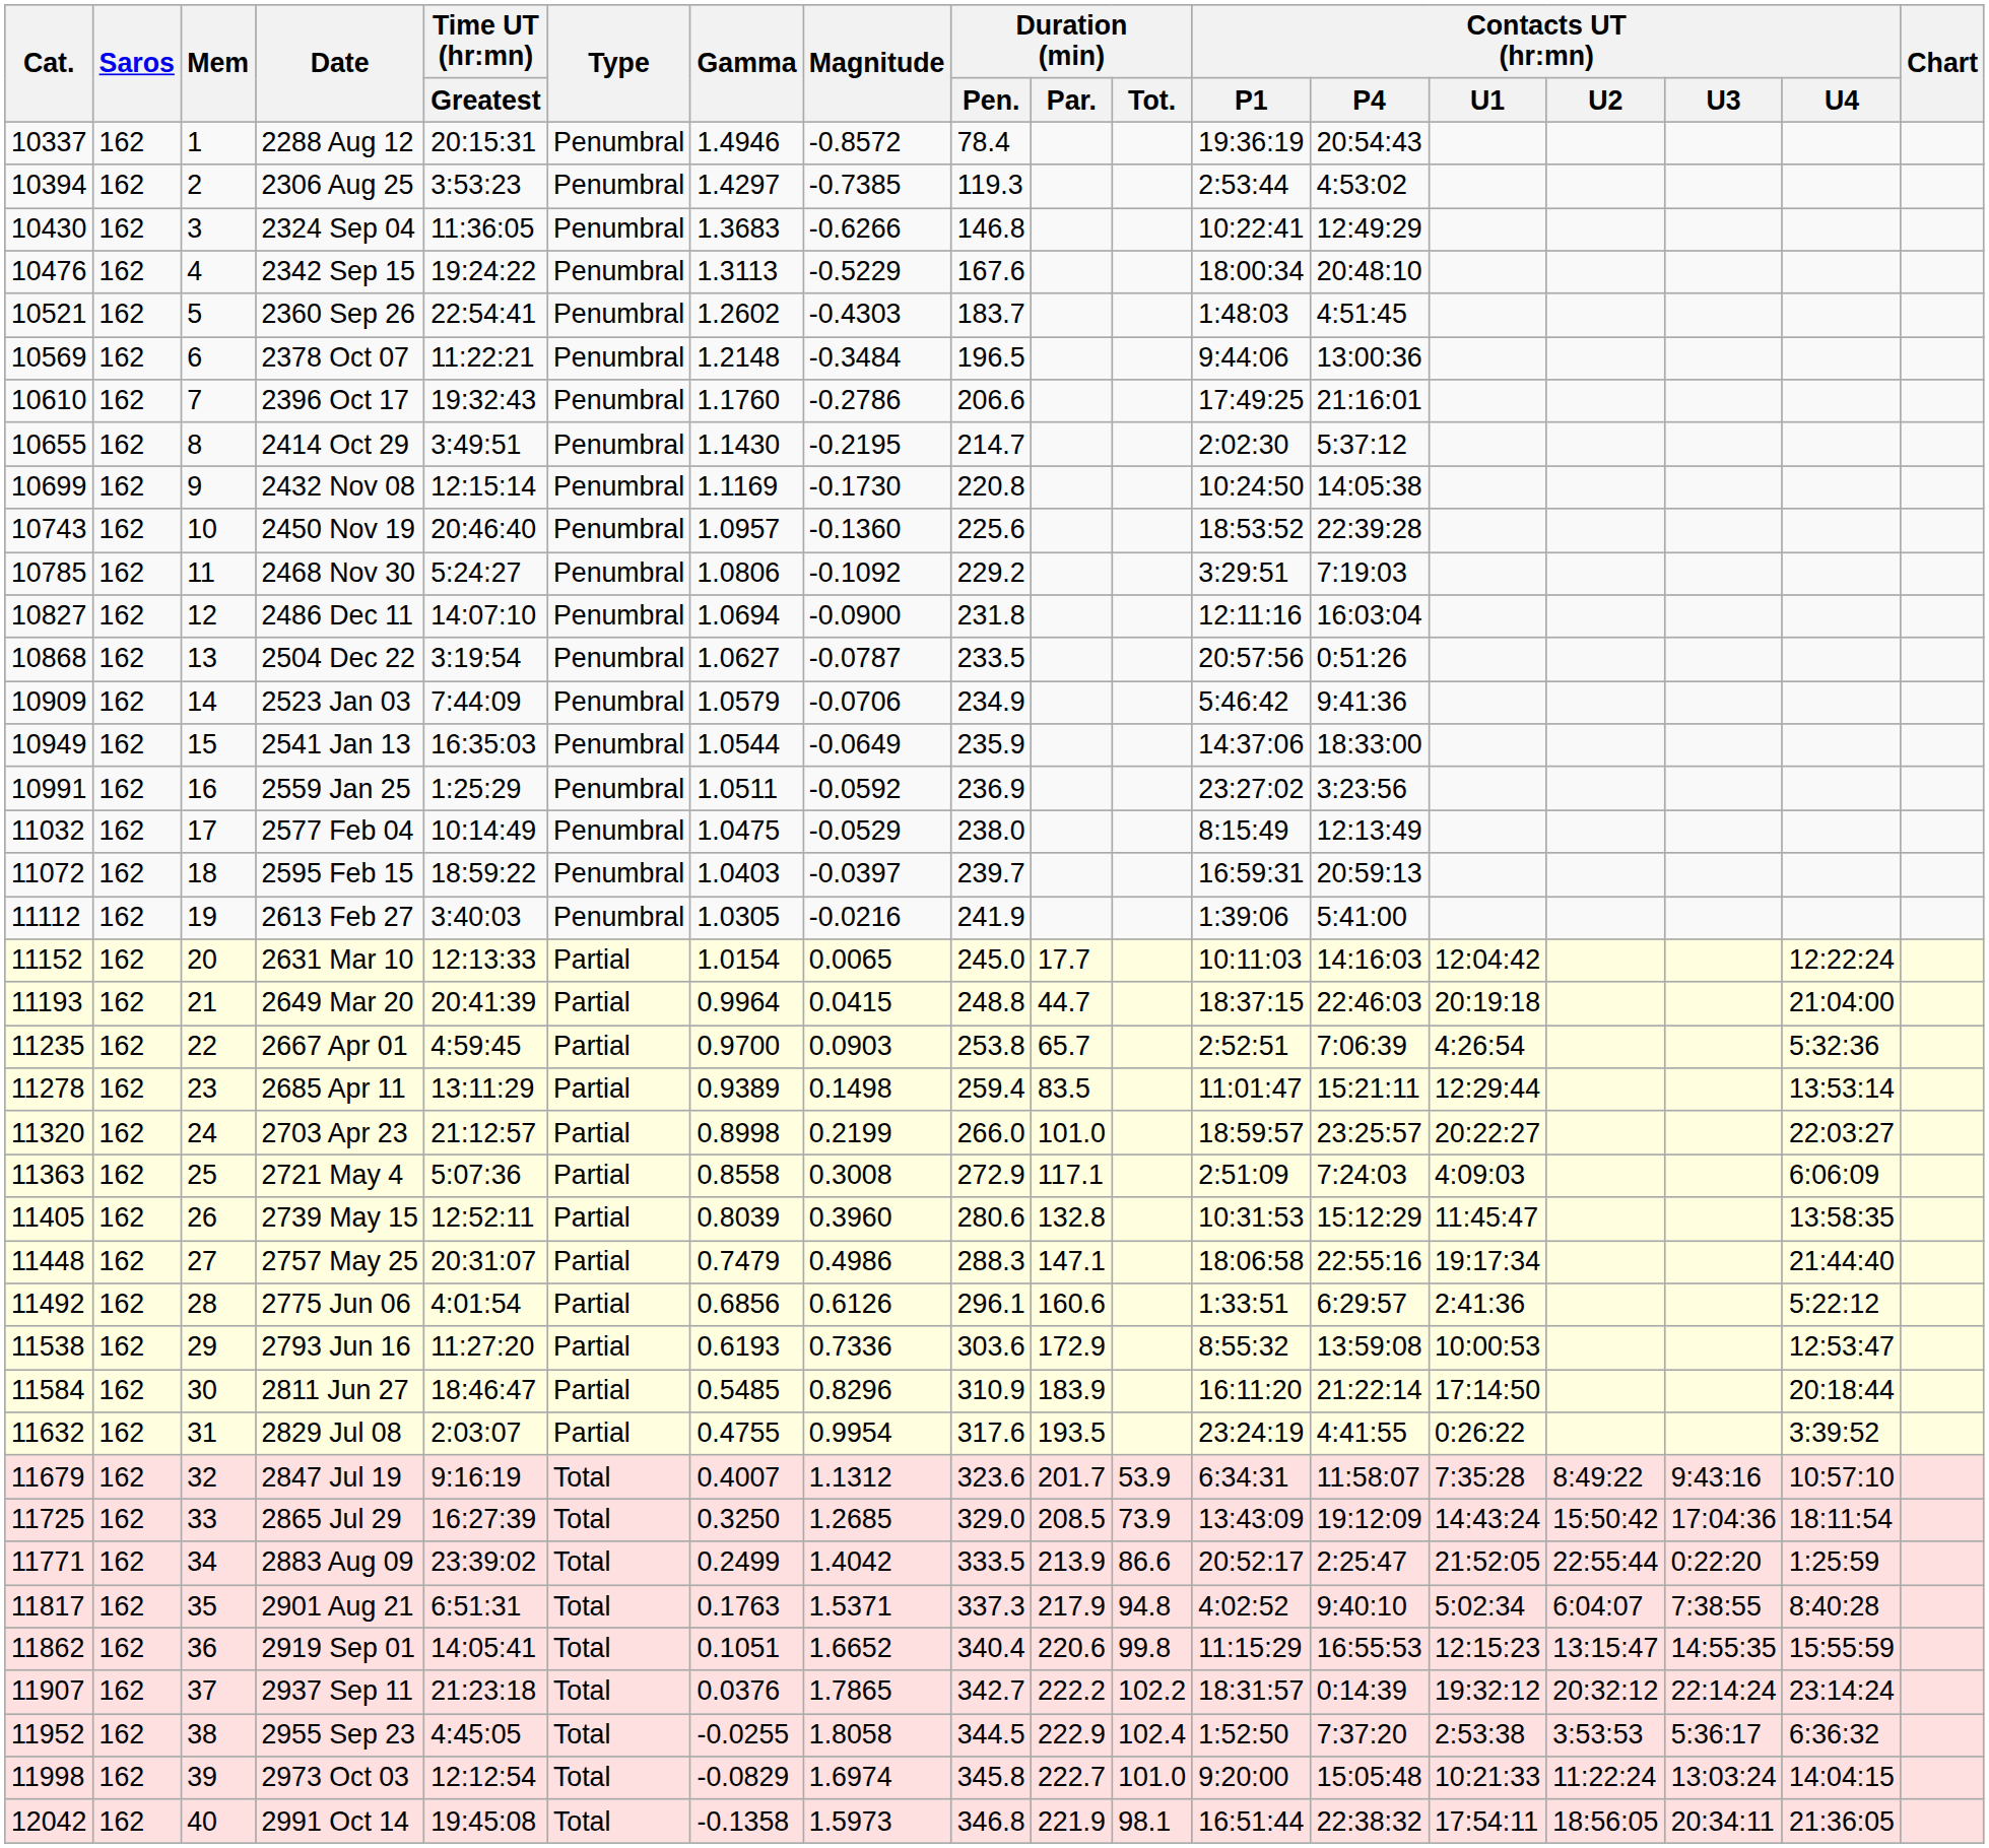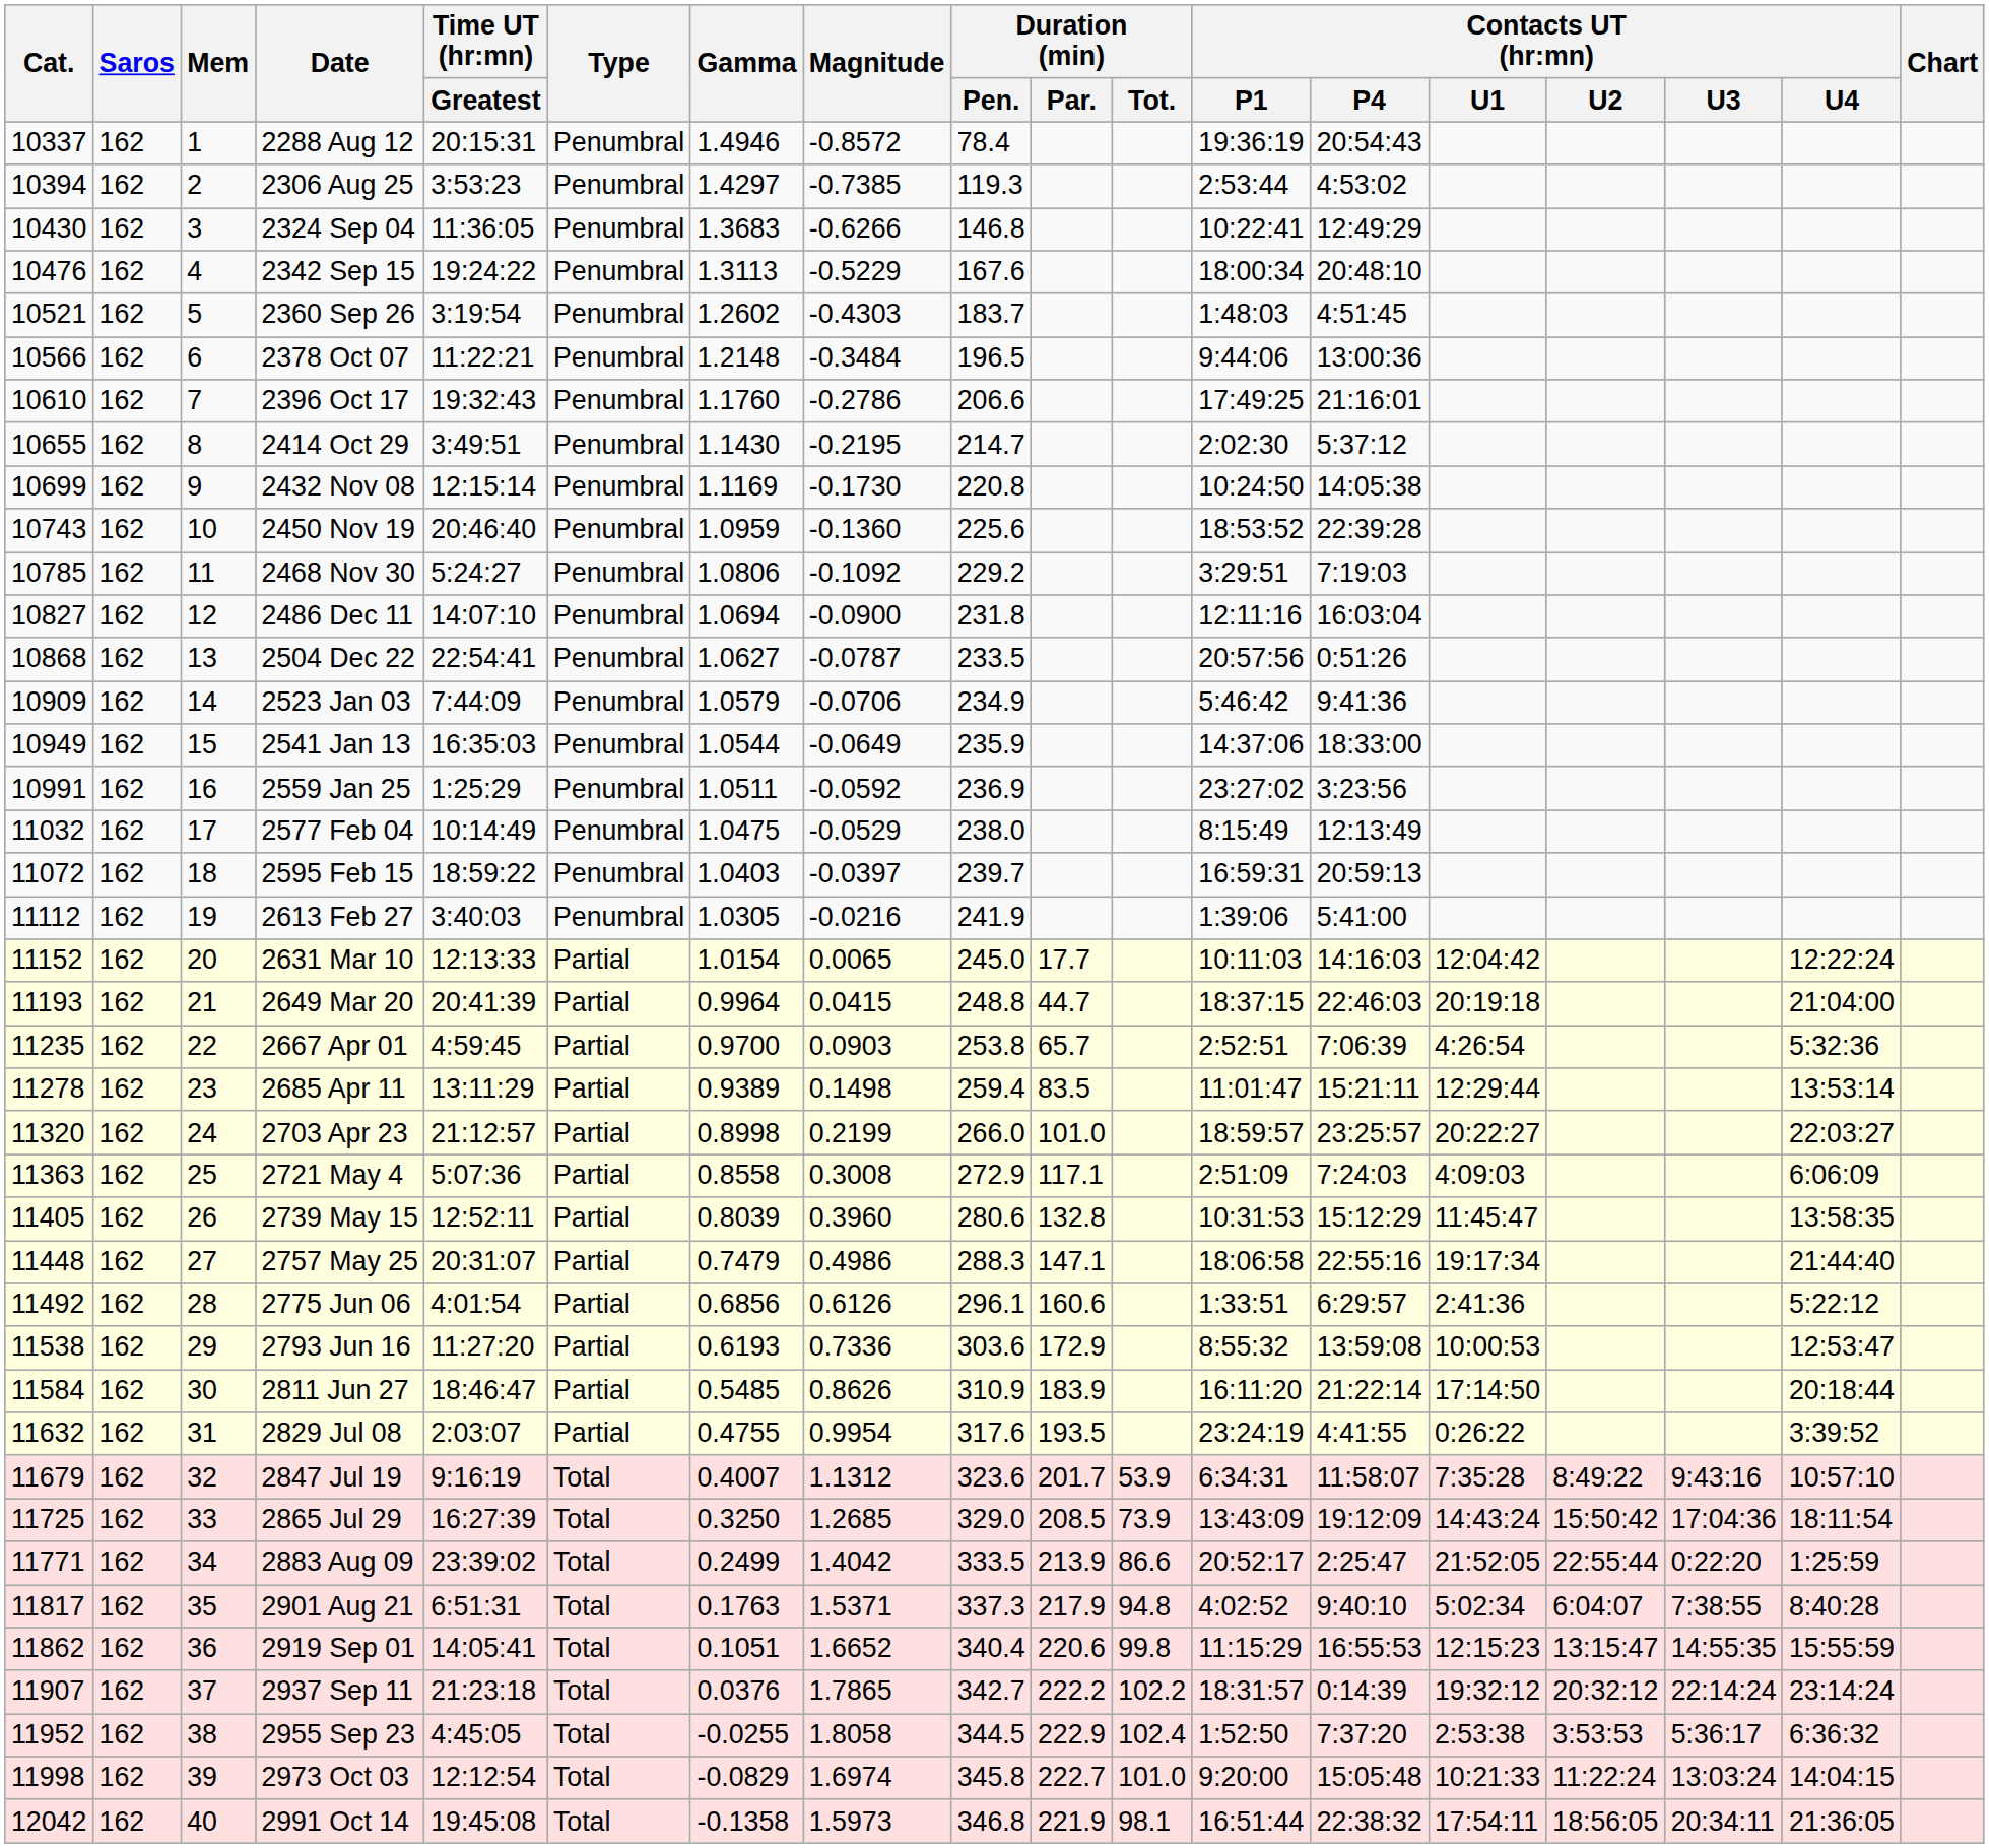2360 Sep 26 | Time UT (hr:mn) / Greatest: 22:54:41 -> 3:19:54
2378 Oct 07 | Cat.: 10569 -> 10566
2450 Nov 19 | Gamma: 1.0957 -> 1.0959
2504 Dec 22 | Time UT (hr:mn) / Greatest: 3:19:54 -> 22:54:41
2811 Jun 27 | Magnitude: 0.8296 -> 0.8626
